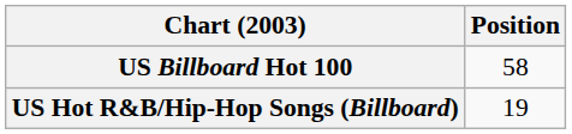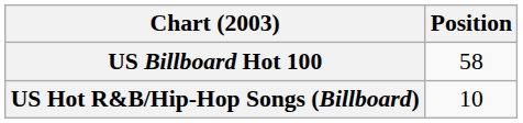US Hot R&B/Hip-Hop Songs (Billboard) | Position: 19 -> 10
